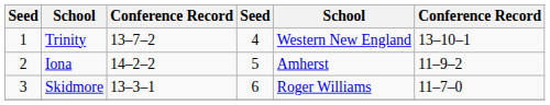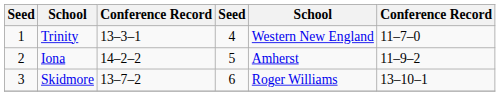Trinity | column 3: 13–7–2 -> 13–3–1
Trinity | column 6: 13–10–1 -> 11–7–0
Skidmore | column 3: 13–3–1 -> 13–7–2
Skidmore | column 6: 11–7–0 -> 13–10–1
